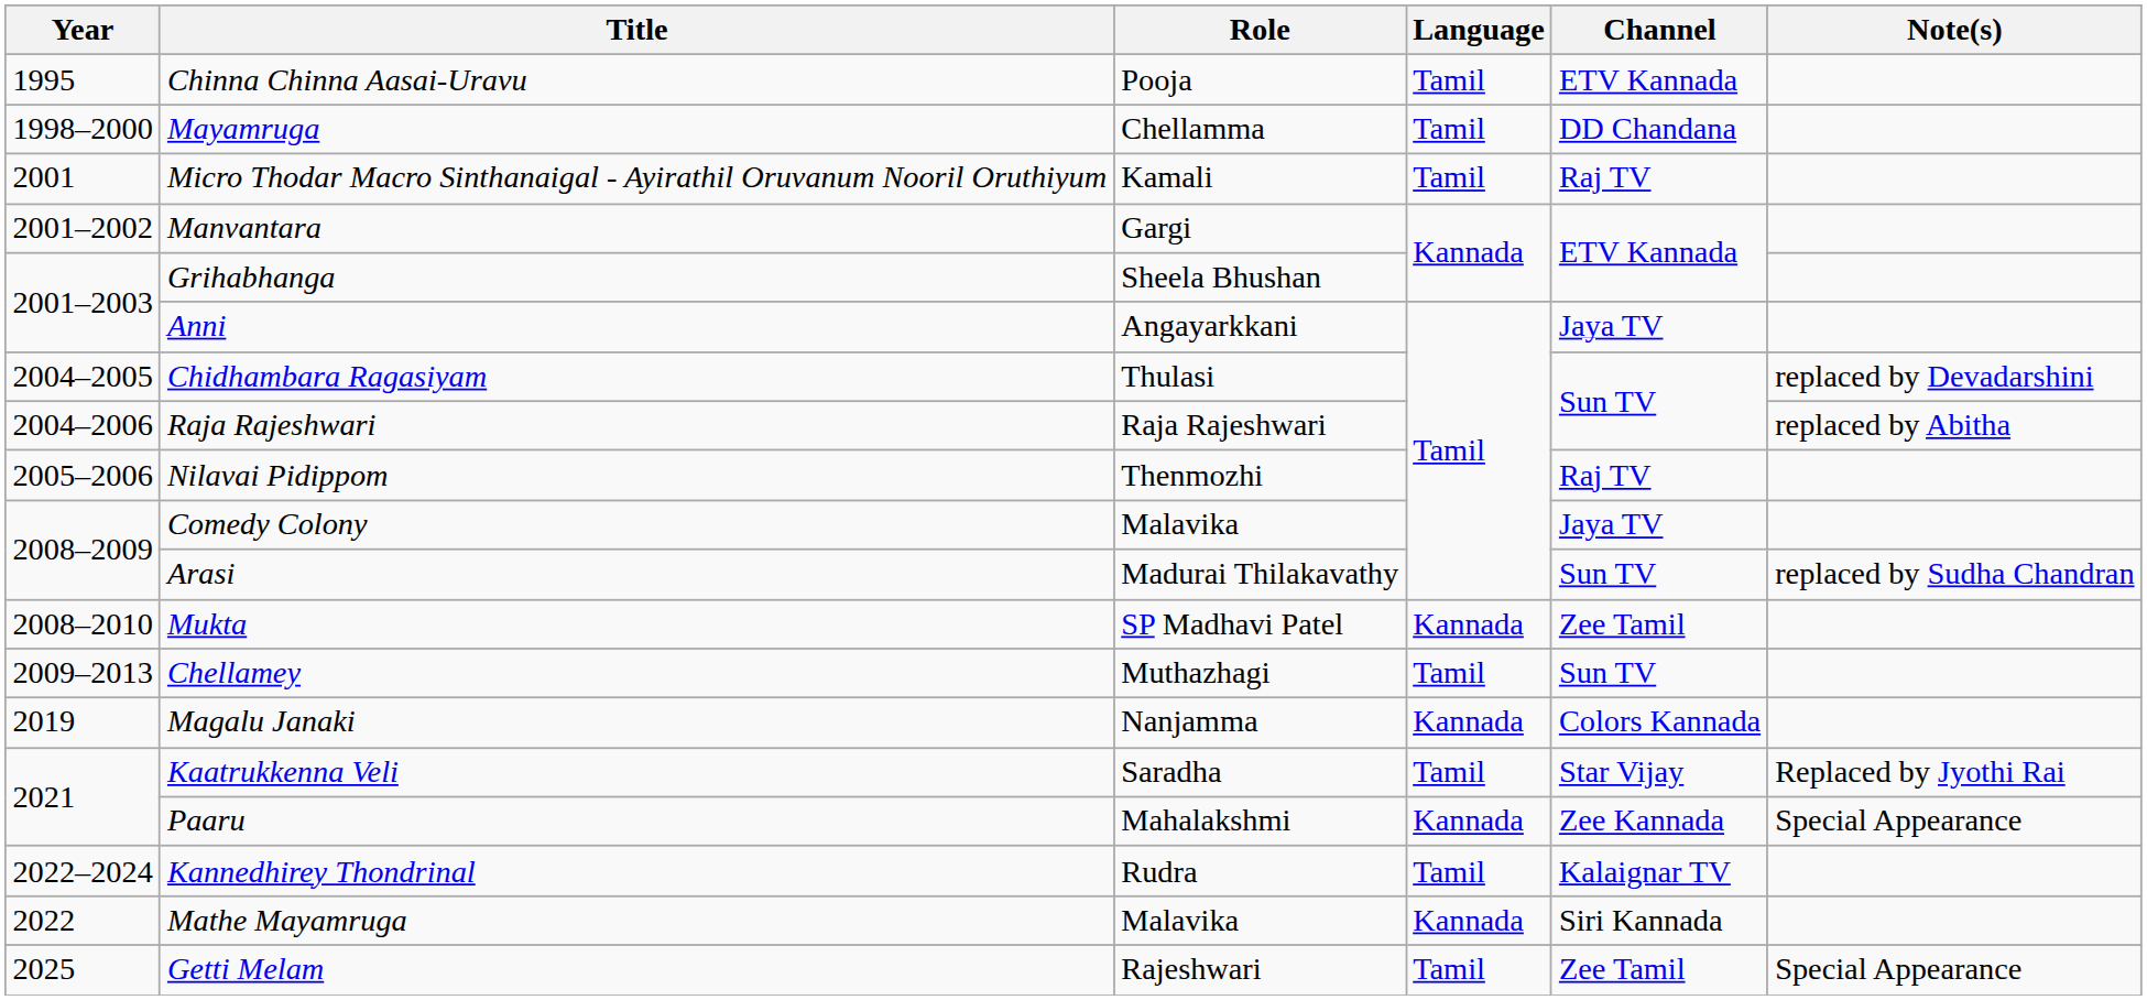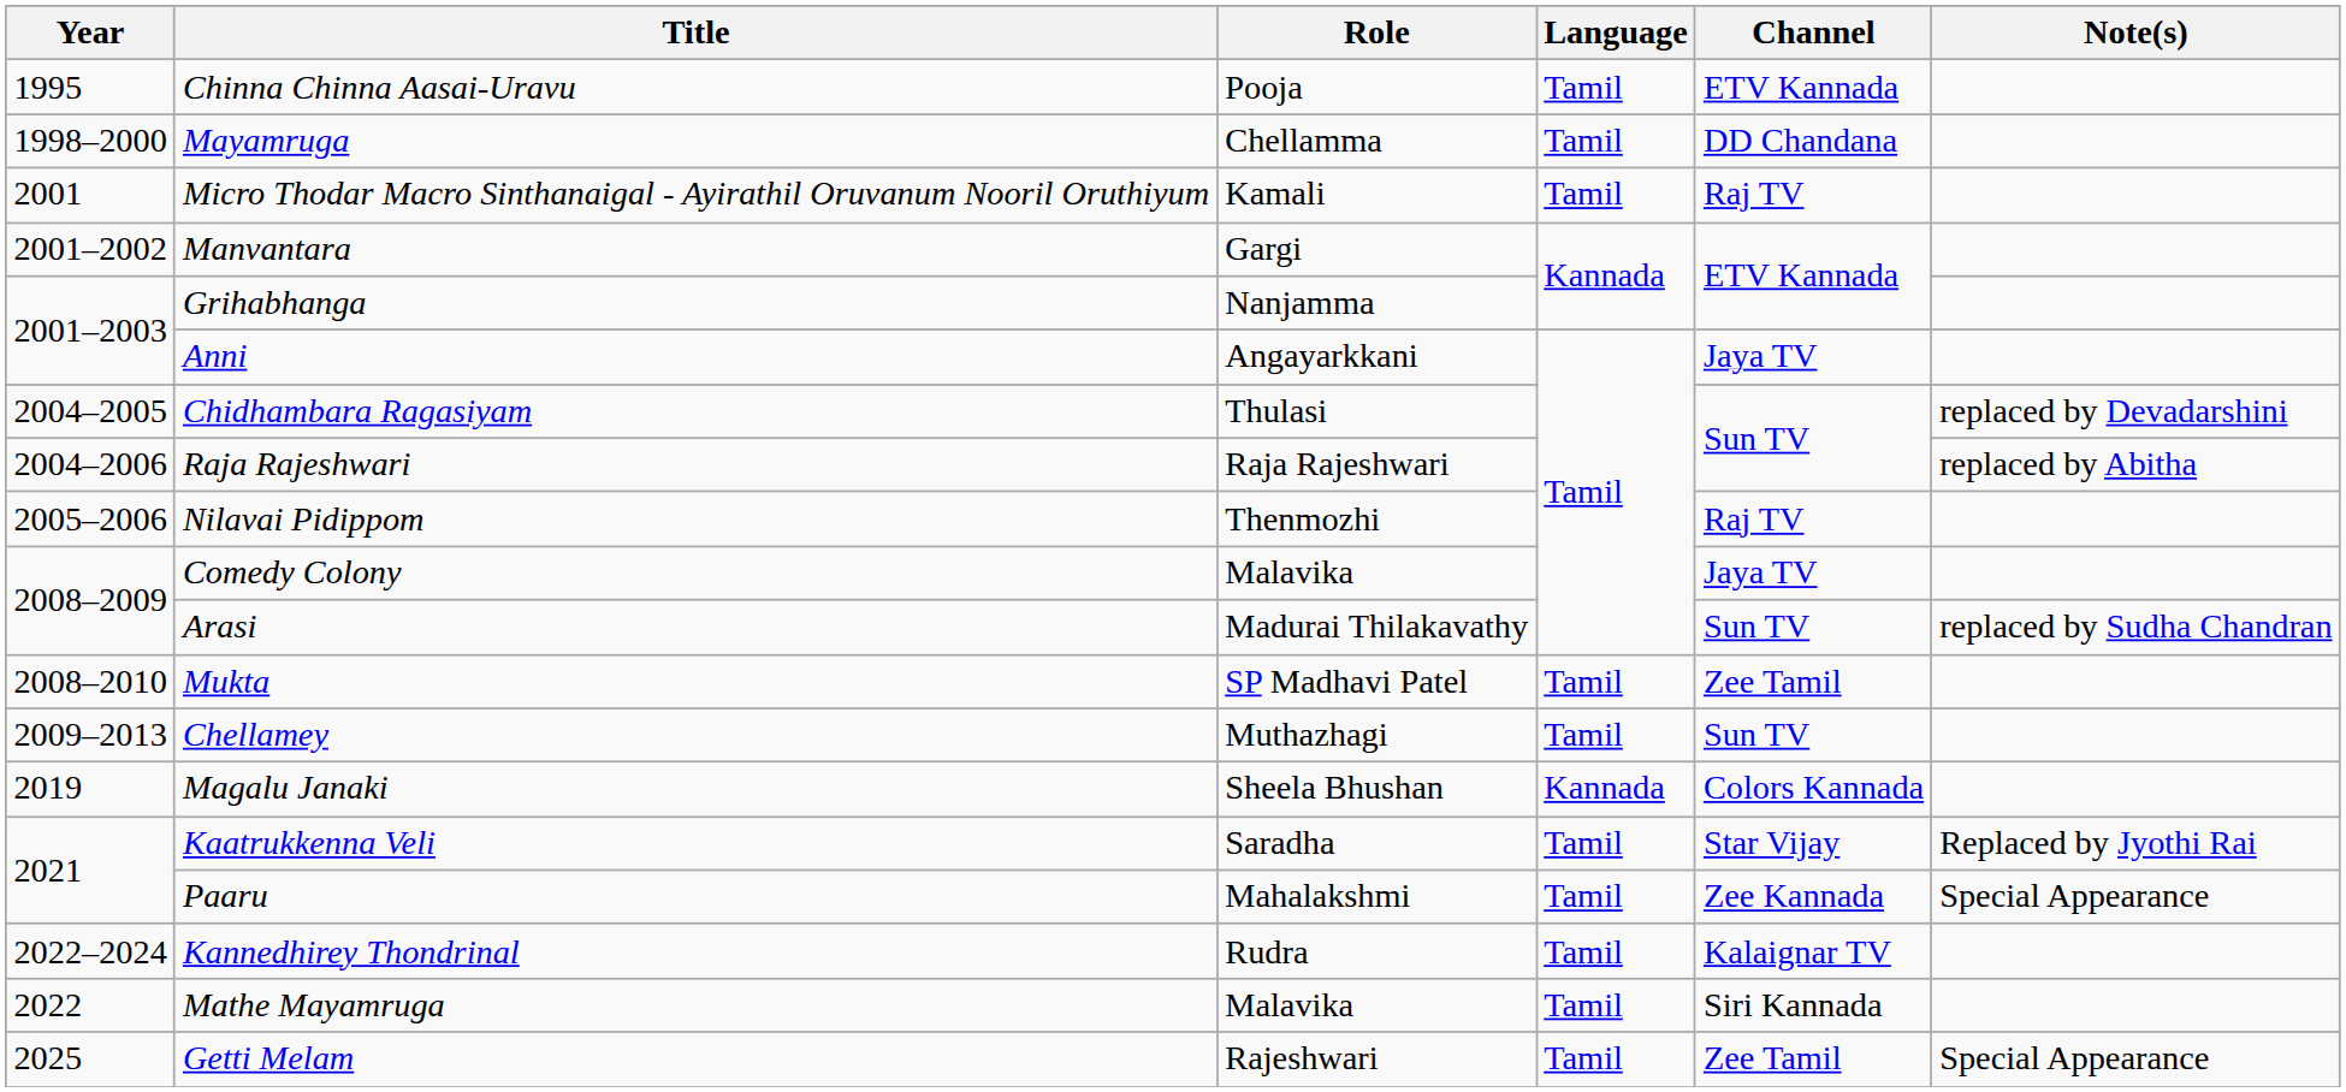Grihabhanga | Role: Sheela Bhushan -> Nanjamma
Mukta | Language: Kannada -> Tamil
Magalu Janaki | Role: Nanjamma -> Sheela Bhushan
Paaru | Language: Kannada -> Tamil
Mathe Mayamruga | Language: Kannada -> Tamil
